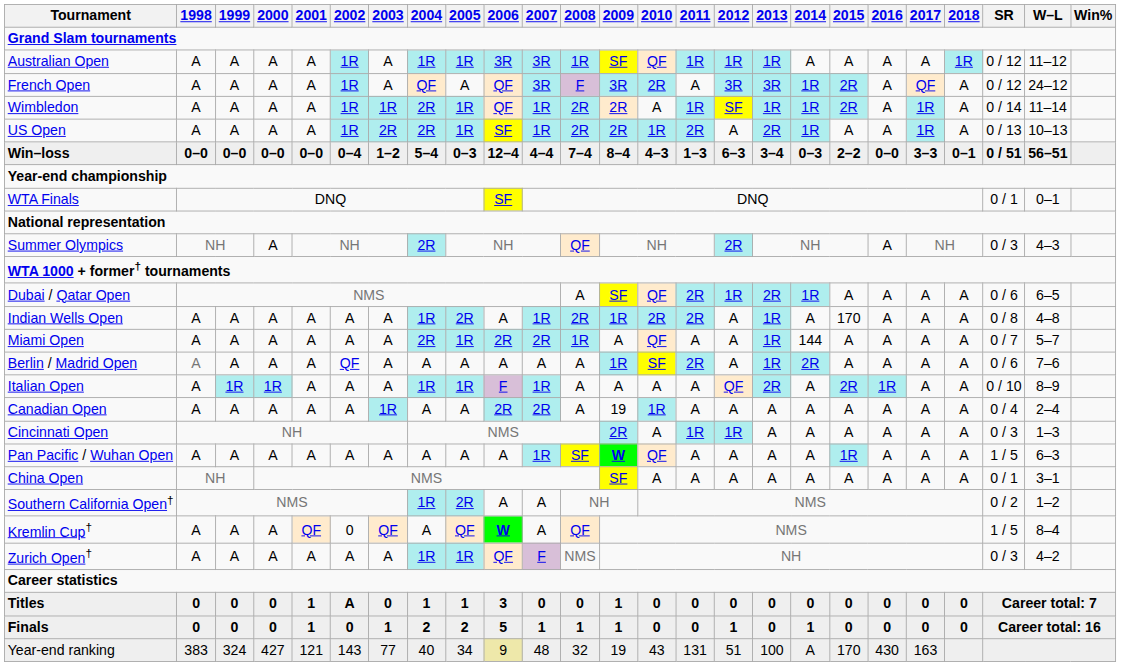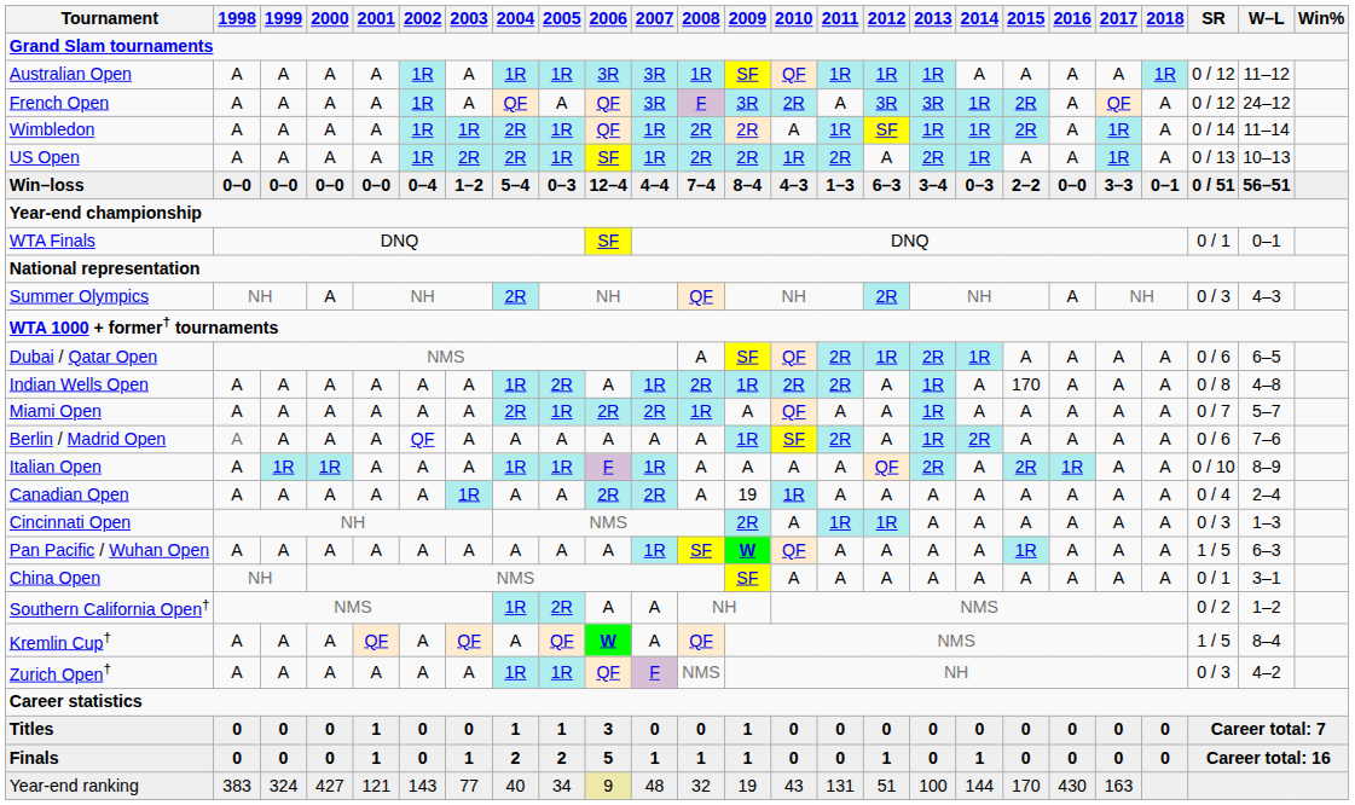Miami Open | 2014: 144 -> A
Kremlin Cup† | 2002: 0 -> A
Titles | 2002: A -> 0
Year-end ranking | 2014: A -> 144
